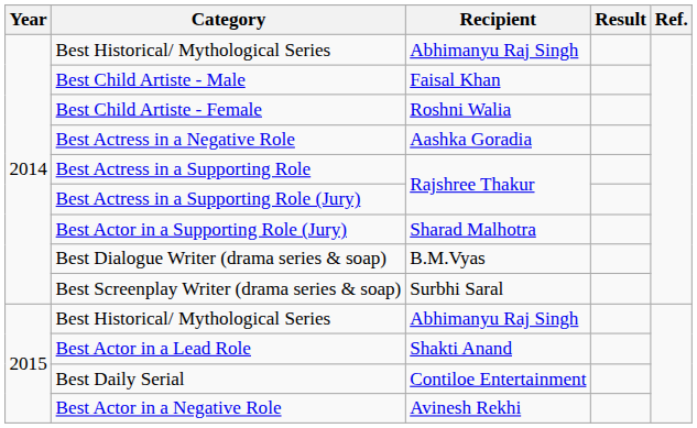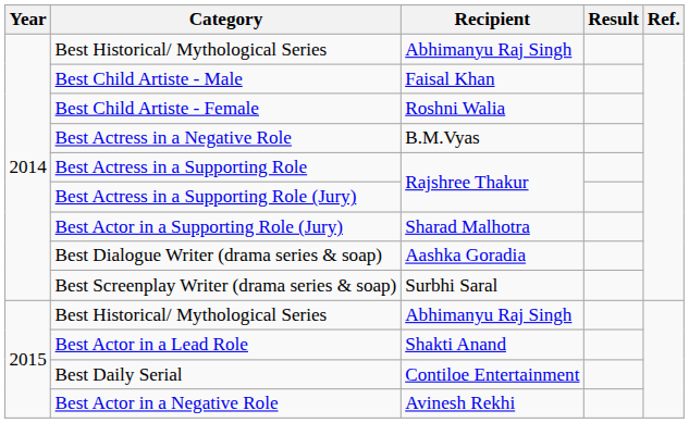Best Actress in a Negative Role | Recipient: Aashka Goradia -> B.M.Vyas
Best Dialogue Writer (drama series & soap) | Recipient: B.M.Vyas -> Aashka Goradia
